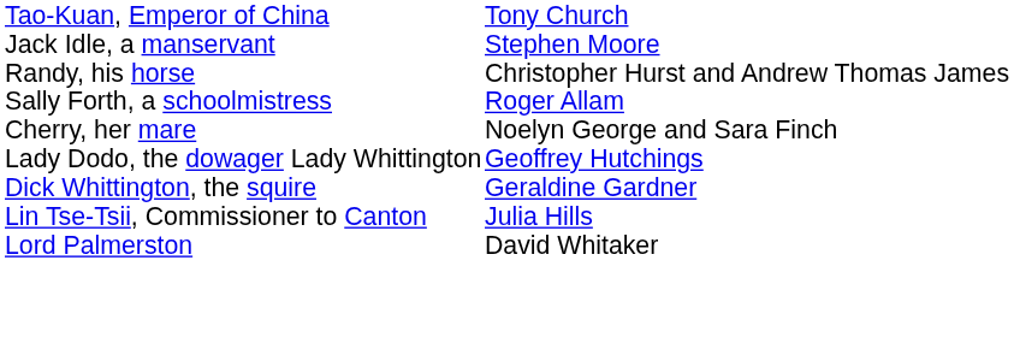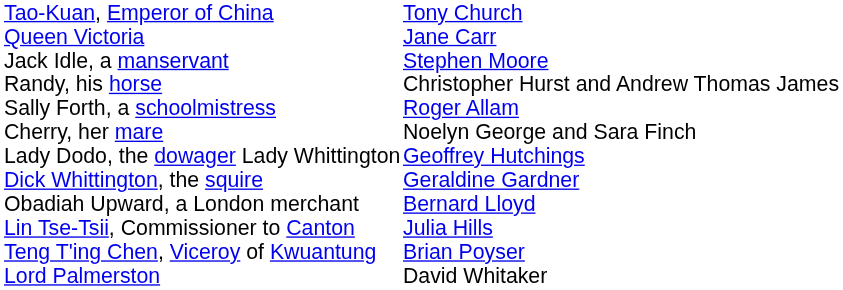+ row: Queen Victoria | Jane Carr
+ row: Obadiah Upward, a London merchant | Bernard Lloyd
+ row: Teng T'ing Chen, Viceroy of Kwuantung | Brian Poyser
